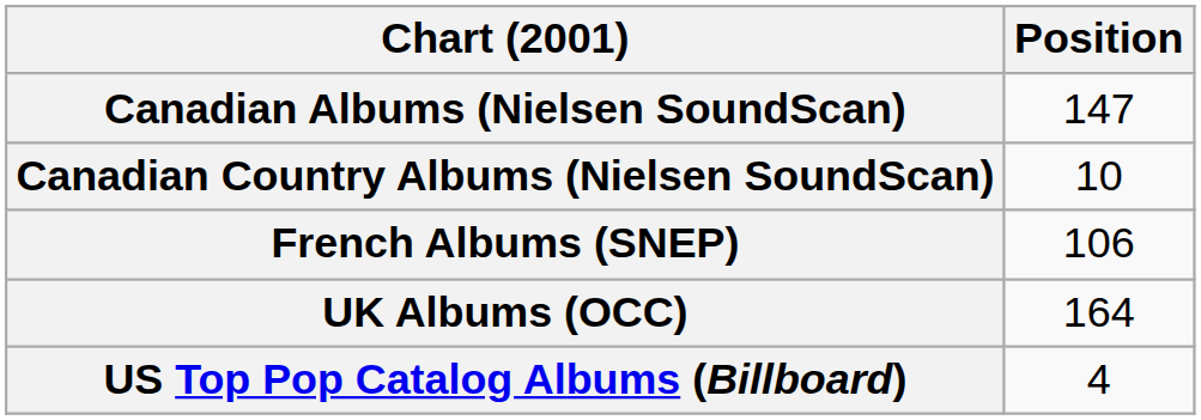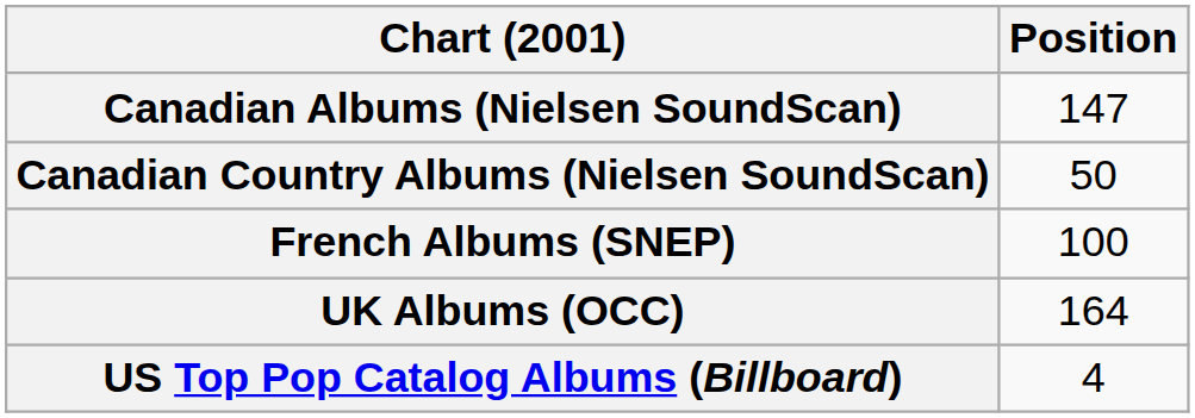Canadian Country Albums (Nielsen SoundScan) | Position: 10 -> 50
French Albums (SNEP) | Position: 106 -> 100
